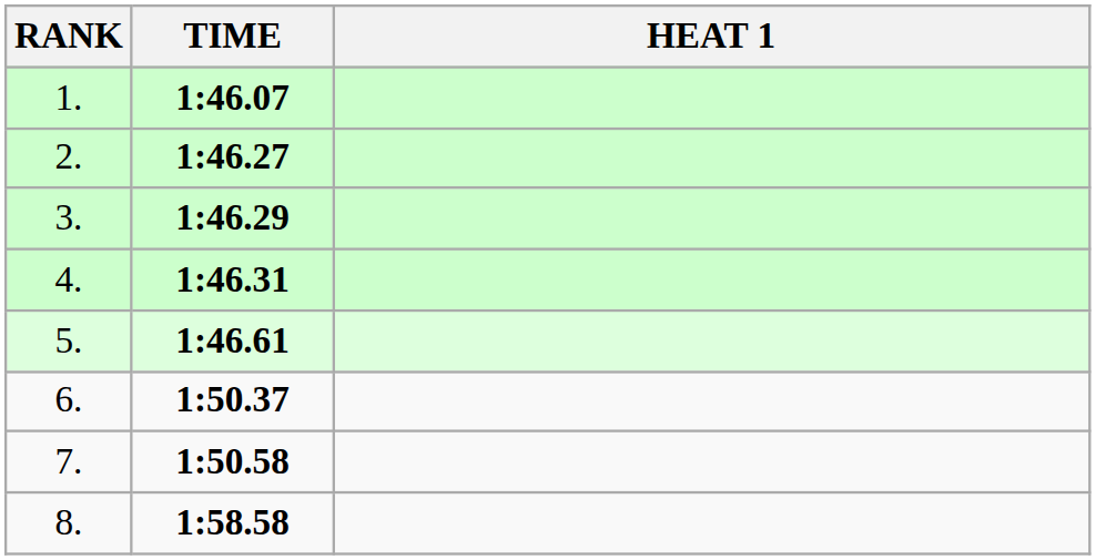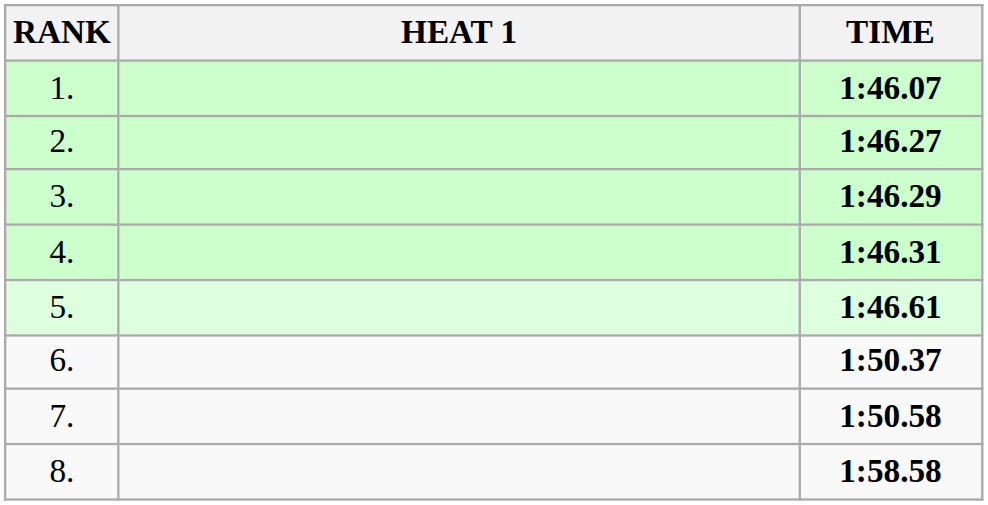columns swapped: HEAT 1 <-> TIME
